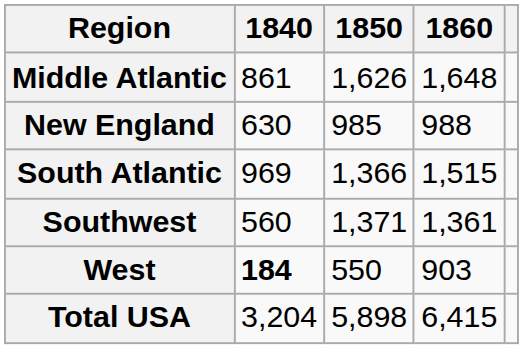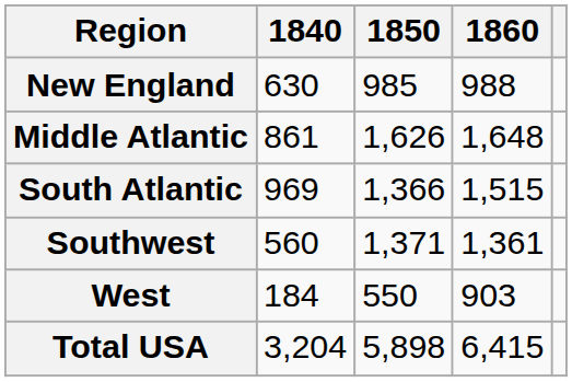rows swapped: New England <-> Middle Atlantic
West | 1840: bold -> normal
